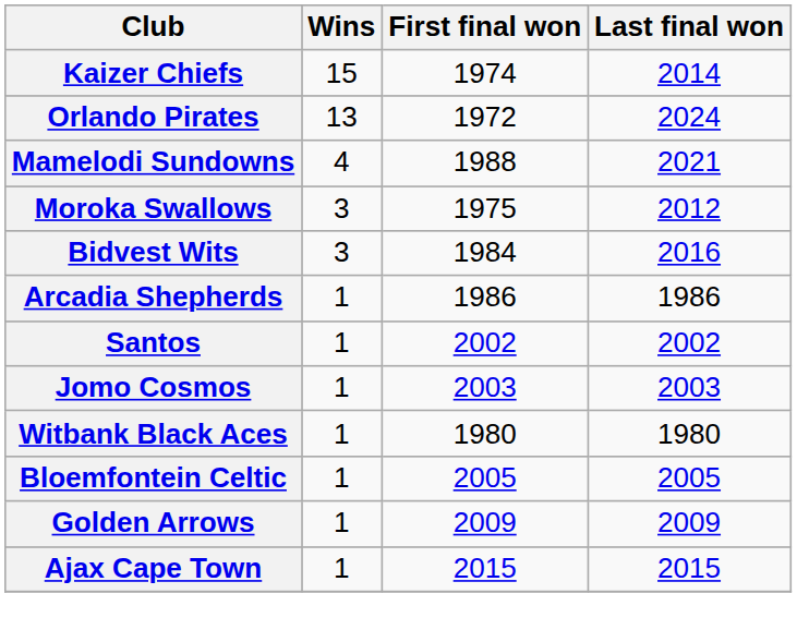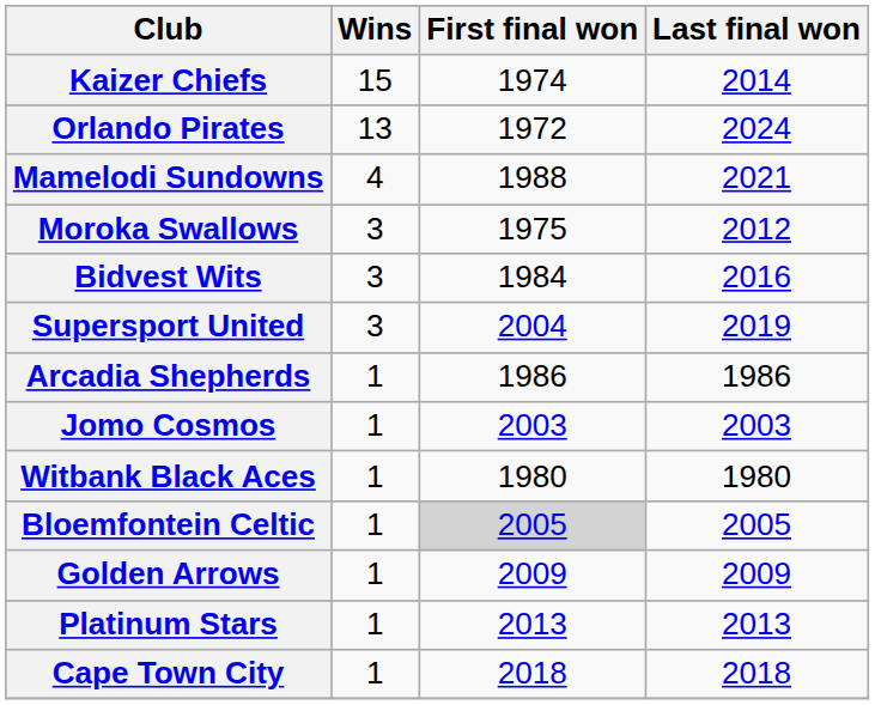+ row: Supersport United | 3 | 2004 | 2019
- row: Santos | 1 | 2002 | 2002
Bloemfontein Celtic | First final won: no background -> lightgrey background
+ row: Platinum Stars | 1 | 2013 | 2013
- row: Ajax Cape Town | 1 | 2015 | 2015
+ row: Cape Town City | 1 | 2018 | 2018
